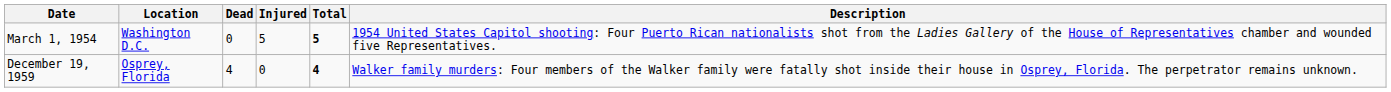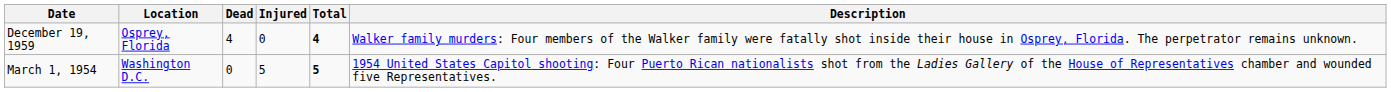rows swapped: December 19, 1959 <-> March 1, 1954
